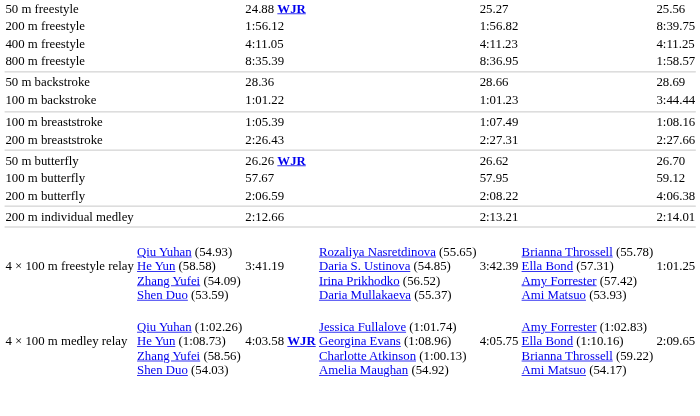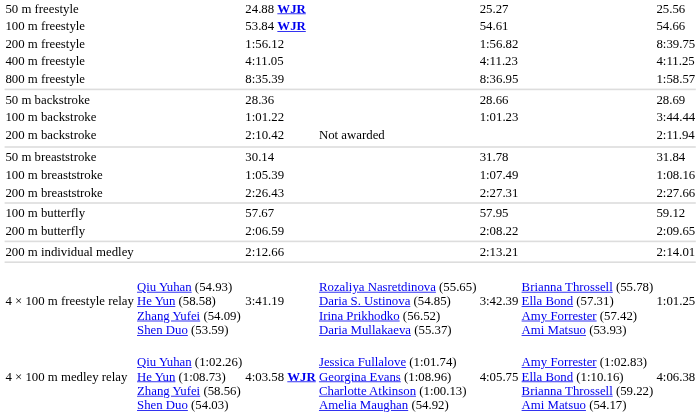+ row: 100 m freestyle | 53.84 WJR | 54.61 | 54.66
+ row: 200 m backstroke | 2:10.42 | Not awarded | 2:11.94
+ row: 50 m breaststroke | 30.14 | 31.78 | 31.84
- row: 50 m butterfly | 26.26 WJR | 26.62 | 26.70
200 m butterfly | column 7: 4:06.38 -> 2:09.65
4 × 100 m medley relay | column 7: 2:09.65 -> 4:06.38
